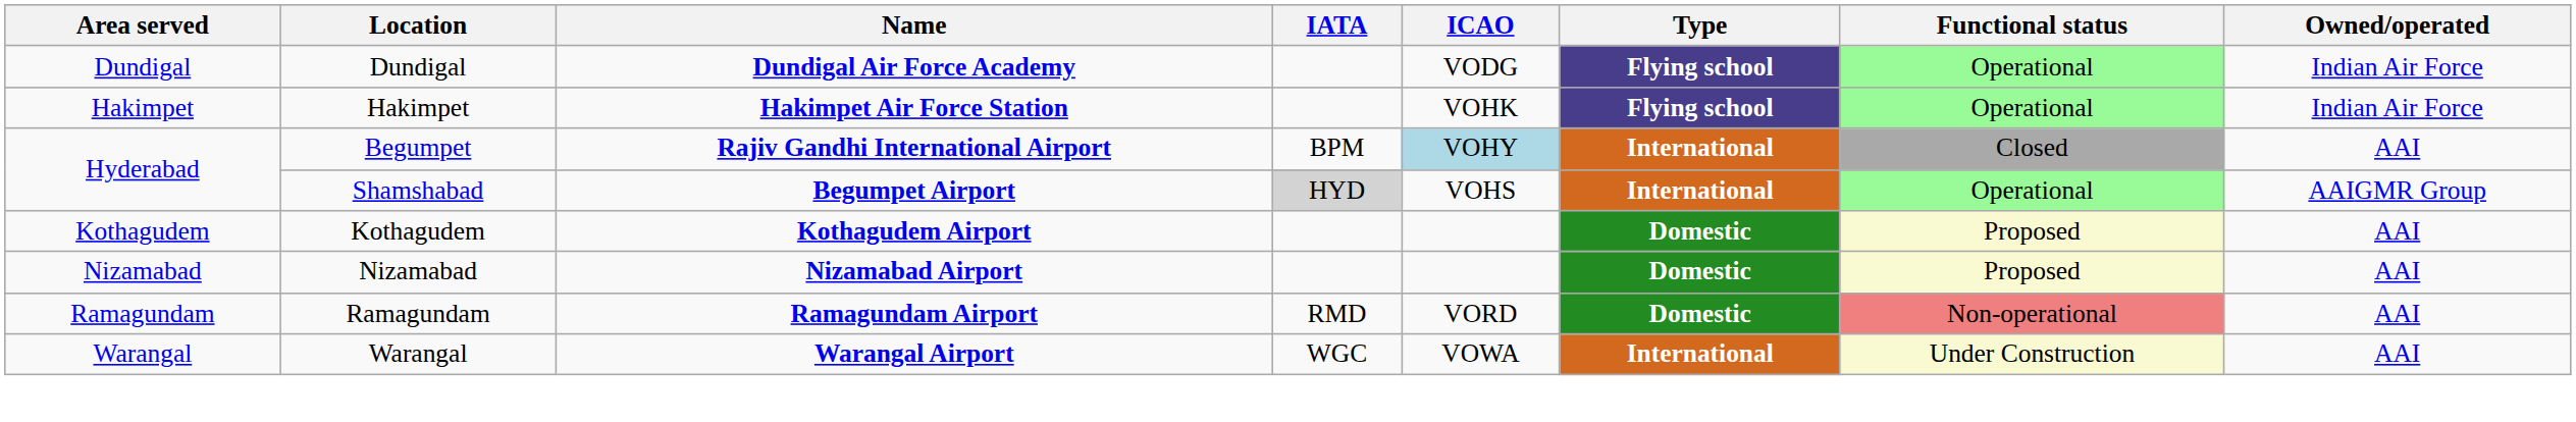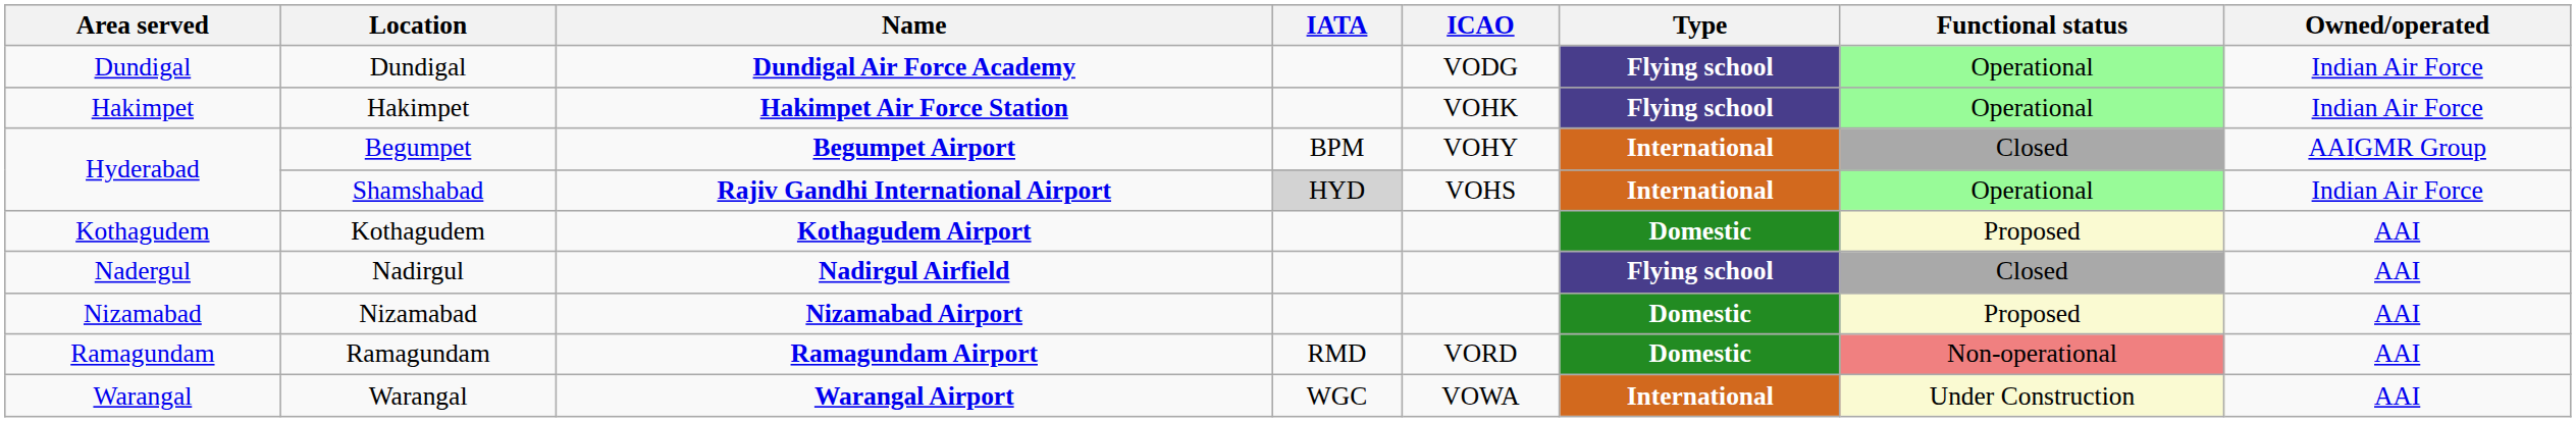Begumpet | Name: Rajiv Gandhi International Airport -> Begumpet Airport
Begumpet | ICAO: lightblue background -> no background
Begumpet | Owned/operated: AAI -> AAIGMR Group
Shamshabad | Name: Begumpet Airport -> Rajiv Gandhi International Airport
Shamshabad | Owned/operated: AAIGMR Group -> Indian Air Force
+ row: Nadergul | Nadirgul | Nadirgul Airfield | Flying school | Closed | AAI
